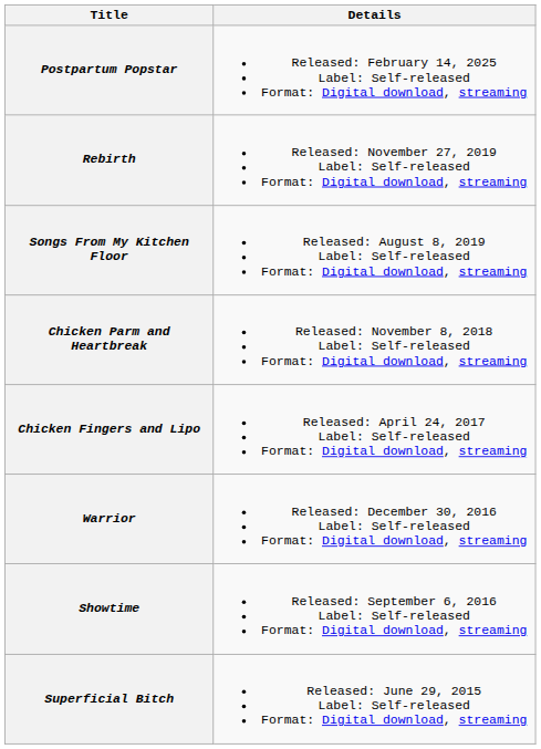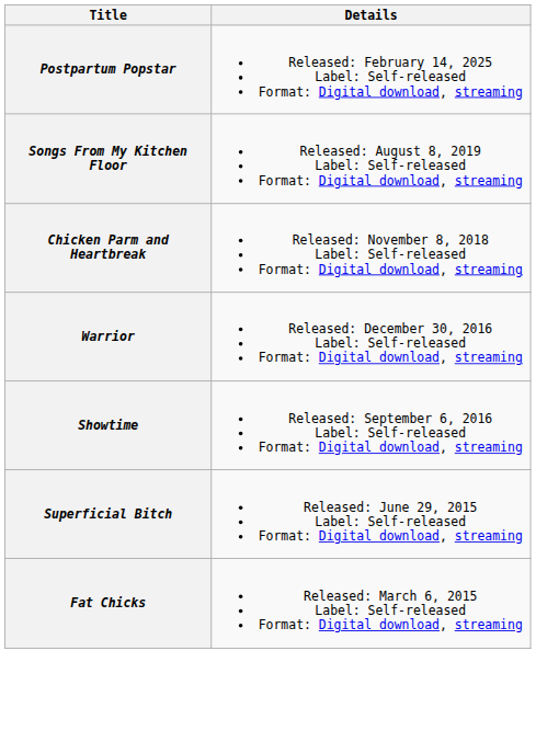- row: Rebirth | Released: November 27, 2019 Label: Self-released Format: Digital download, streaming
- row: Chicken Fingers and Lipo | Released: April 24, 2017 Label: Self-released Format: Digital download, streaming
+ row: Fat Chicks | Released: March 6, 2015 Label: Self-released Format: Digital download, streaming
